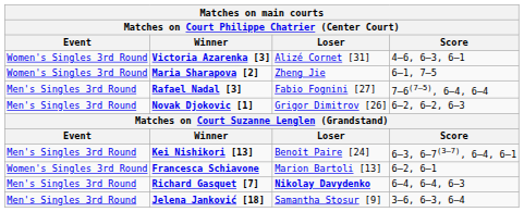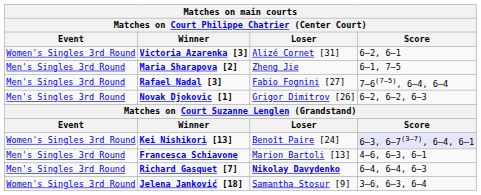Victoria Azarenka [3] | Score: 4–6, 6–3, 6–1 -> 6–2, 6–1
Maria Sharapova [2] | Event: Women's Singles 3rd Round -> Men's Singles 3rd Round
Kei Nishikori [13] | Event: Men's Singles 3rd Round -> Women's Singles 3rd Round
Kei Nishikori [13] | Score: no background -> lavender background
Francesca Schiavone | Event: Women's Singles 3rd Round -> Men's Singles 3rd Round
Francesca Schiavone | Score: 6–2, 6–1 -> 4–6, 6–3, 6–1
Jelena Janković [18] | Event: Men's Singles 3rd Round -> Women's Singles 3rd Round
